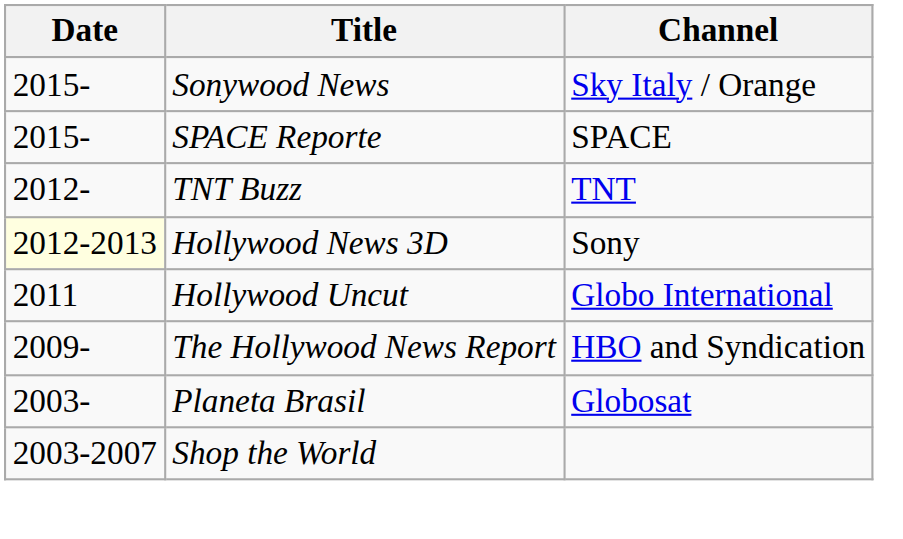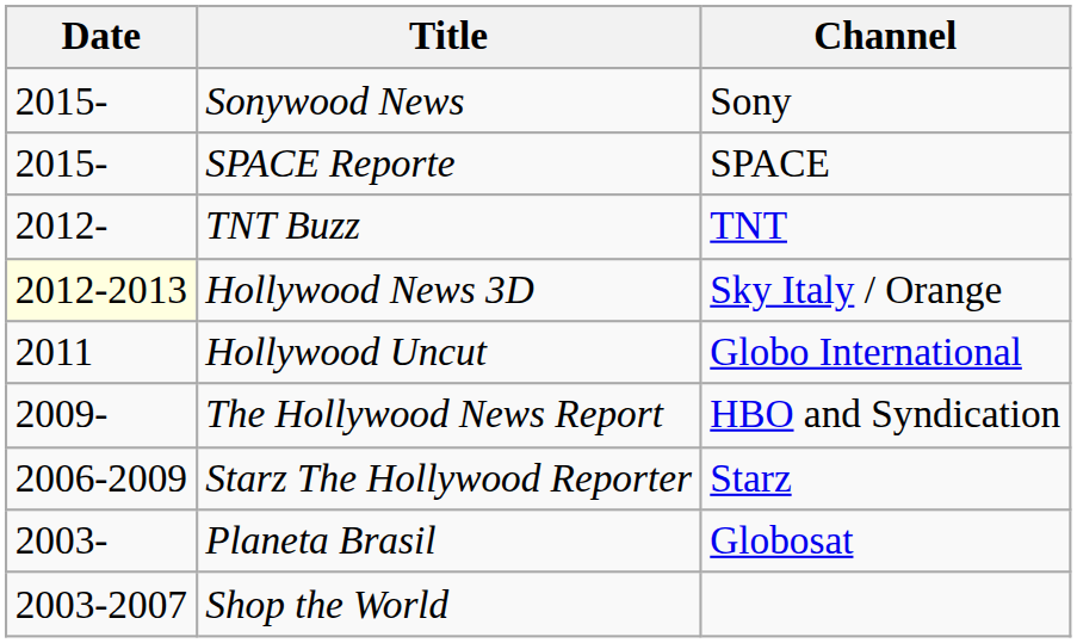Sonywood News | Channel: Sky Italy / Orange -> Sony
Hollywood News 3D | Channel: Sony -> Sky Italy / Orange
+ row: 2006-2009 | Starz The Hollywood Reporter | Starz
